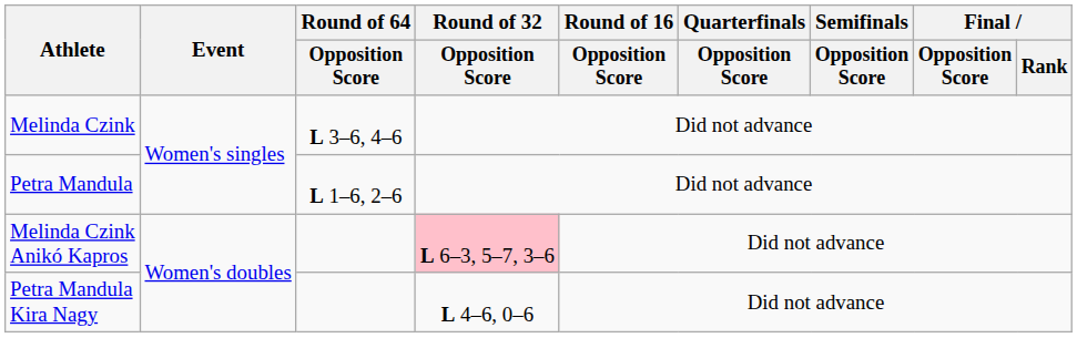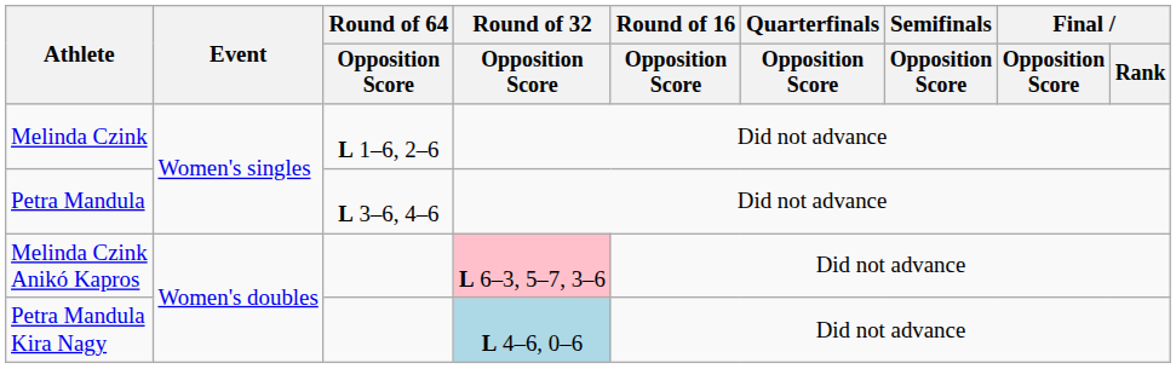Melinda Czink | Round of 64 / Opposition Score: L 3–6, 4–6 -> L 1–6, 2–6
Petra Mandula | Round of 64 / Opposition Score: L 1–6, 2–6 -> L 3–6, 4–6
Petra Mandula Kira Nagy | Round of 32 / Opposition Score: no background -> lightblue background
